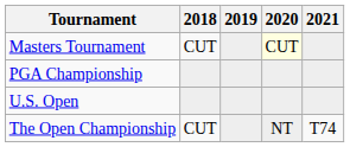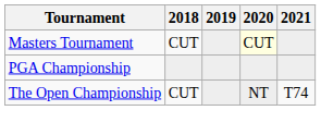- row: U.S. Open
